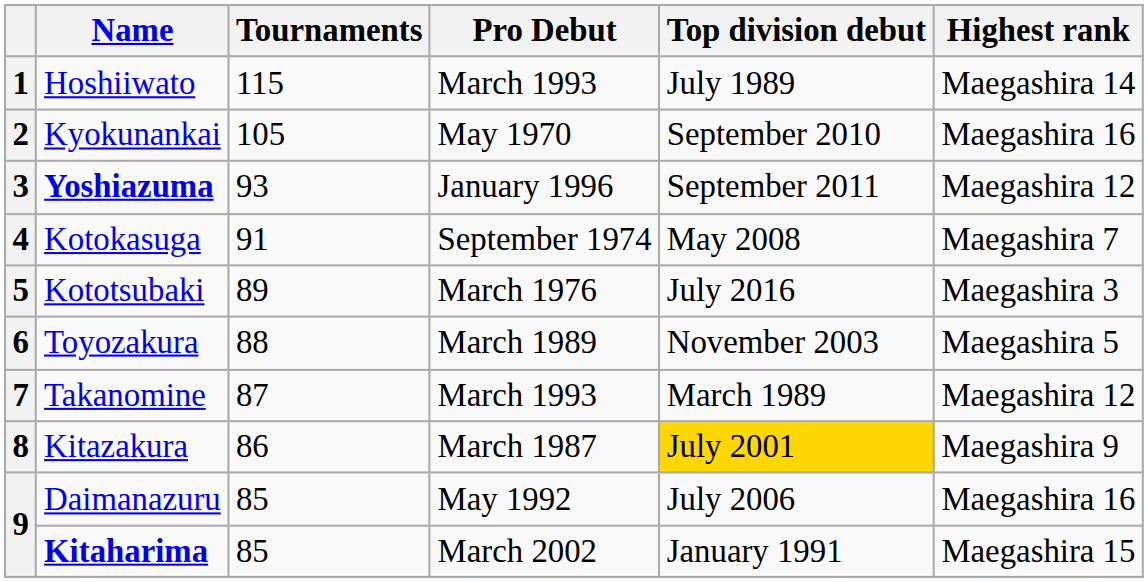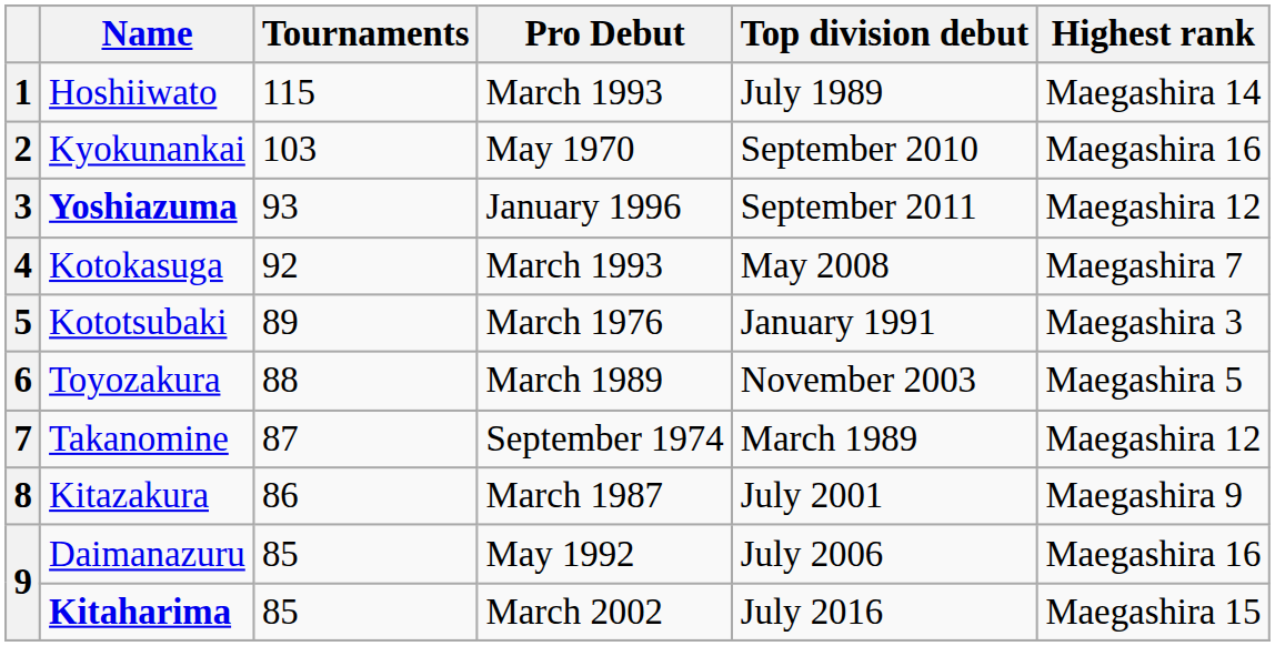2 | Tournaments: 105 -> 103
4 | Tournaments: 91 -> 92
4 | Pro Debut: September 1974 -> March 1993
5 | Top division debut: July 2016 -> January 1991
7 | Pro Debut: March 1993 -> September 1974
8 | Top division debut: gold background -> no background
9 / Kitaharima | Top division debut: January 1991 -> July 2016
